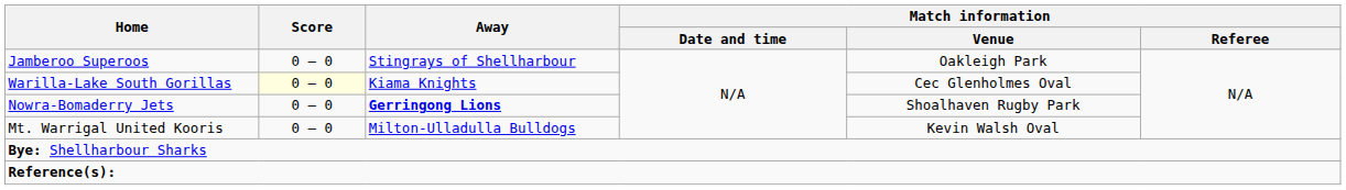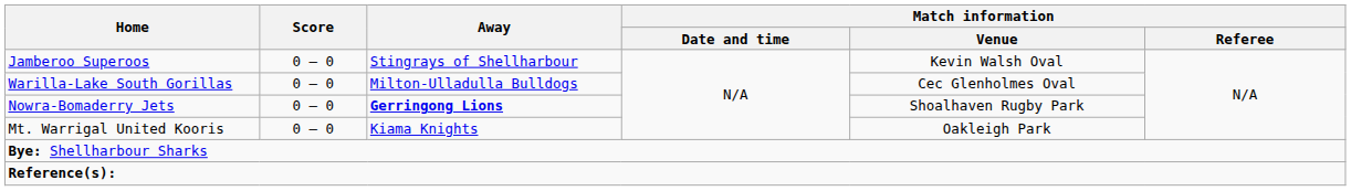Jamberoo Superoos | Match information / Venue: Oakleigh Park -> Kevin Walsh Oval
Warilla-Lake South Gorillas | Score: lightyellow background -> no background
Warilla-Lake South Gorillas | Away: Kiama Knights -> Milton-Ulladulla Bulldogs
Mt. Warrigal United Kooris | Away: Milton-Ulladulla Bulldogs -> Kiama Knights
Mt. Warrigal United Kooris | Match information / Venue: Kevin Walsh Oval -> Oakleigh Park
